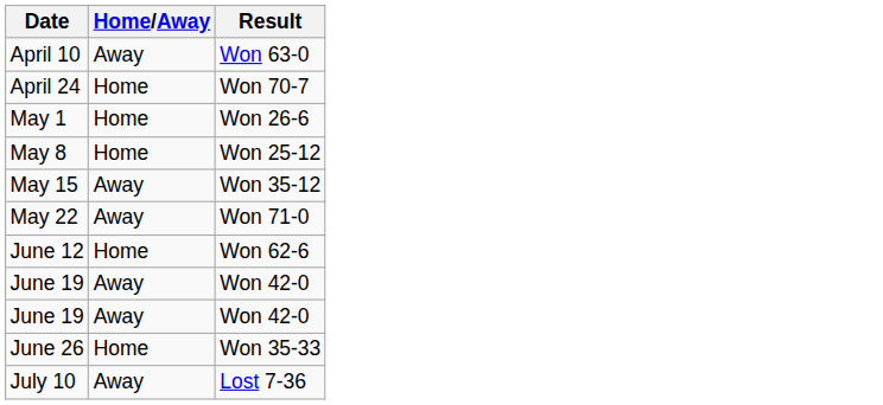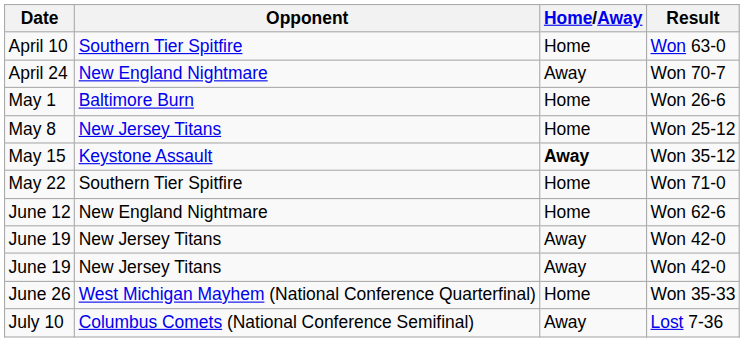+ column: Opponent | Southern Tier Spitfire | New England Nightmare | Baltimore Burn | New Jersey Titans | Keystone Assault | Southern Tier Spitfire | New England Nightmare | New Jersey Titans | New Jersey Titans | West Michigan Mayhem (National Conference Quarterfinal) | Columbus Comets (National Conference Semifinal)
April 10 | Home/Away: Away -> Home
April 24 | Home/Away: Home -> Away
May 15 | Home/Away: normal -> bold
May 22 | Home/Away: Away -> Home
